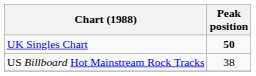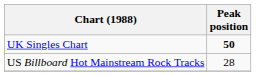US Billboard Hot Mainstream Rock Tracks | Peak position: 38 -> 28
